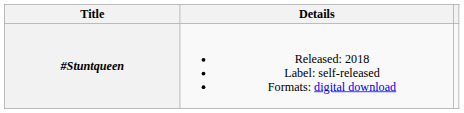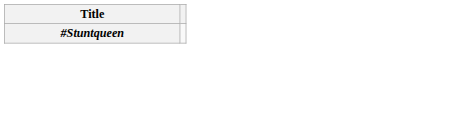- column: Details | Released: 2018 Label: self-released Formats: digital download
